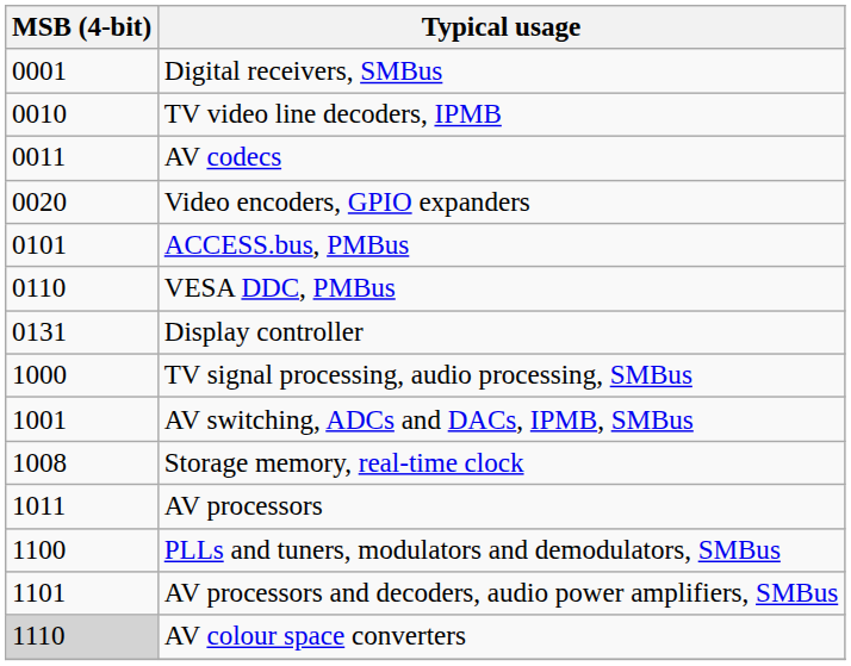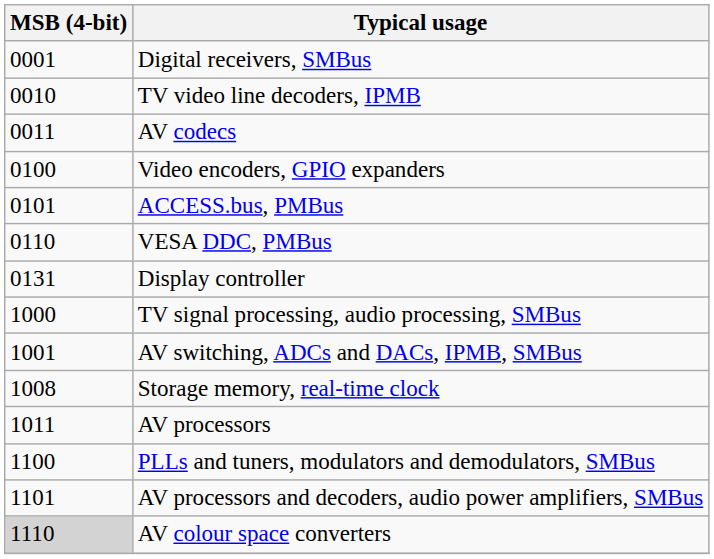Video encoders, GPIO expanders | MSB (4-bit): 0020 -> 0100
